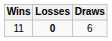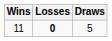11 | Draws: 6 -> 5
